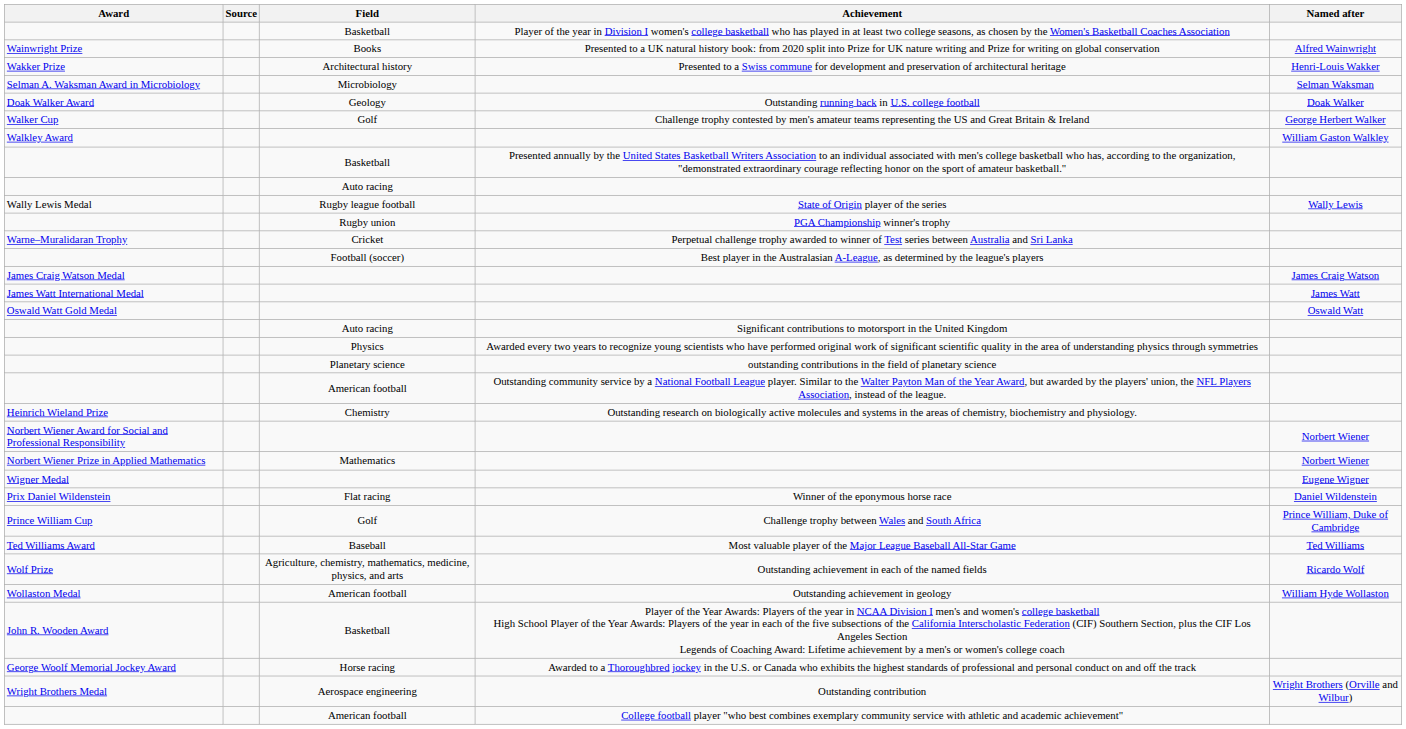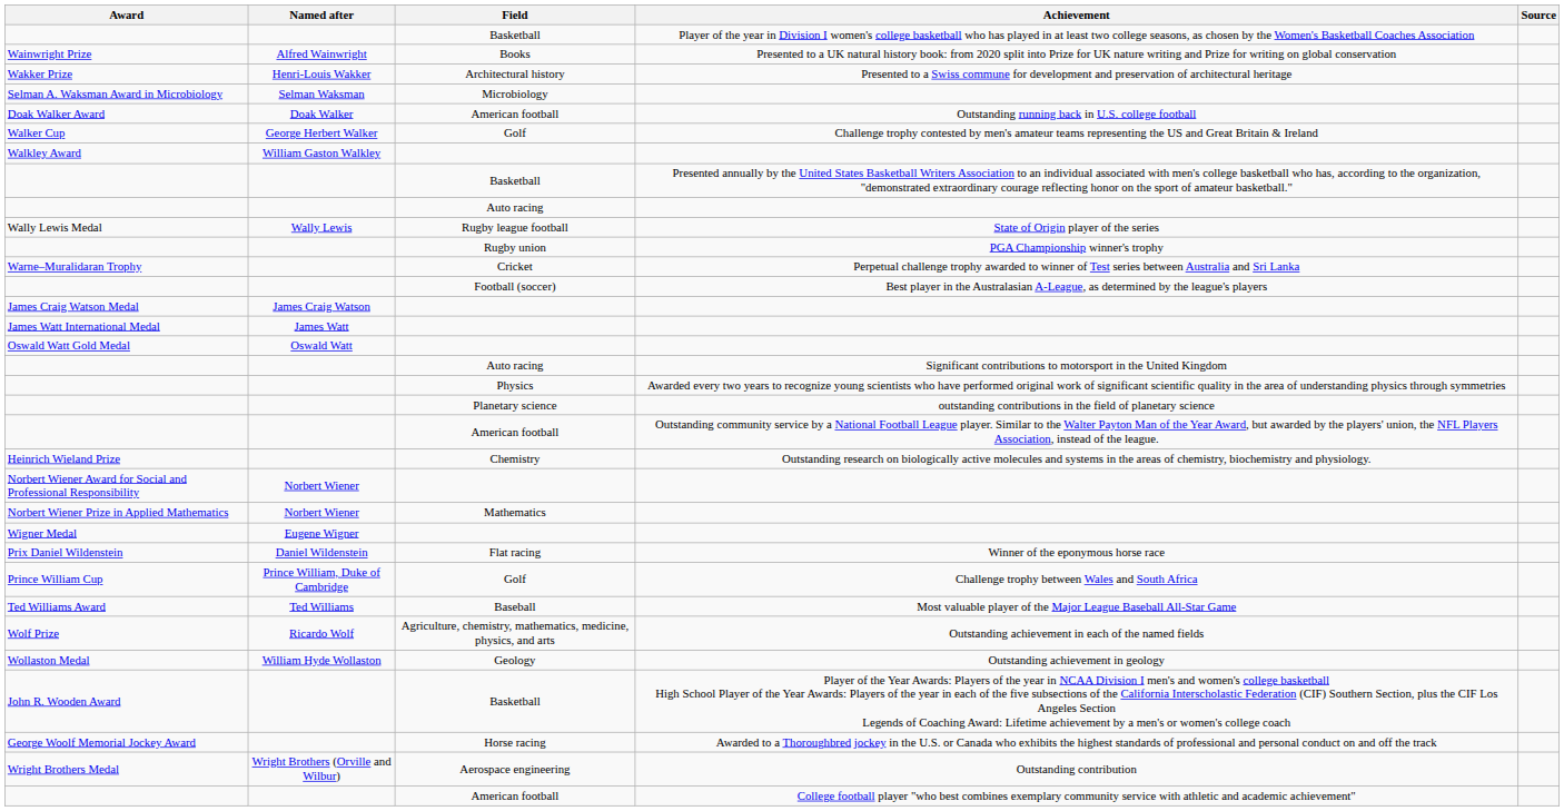columns swapped: Named after <-> Source
Outstanding running back in U.S. college football | Field: Geology -> American football
Outstanding achievement in geology | Field: American football -> Geology
